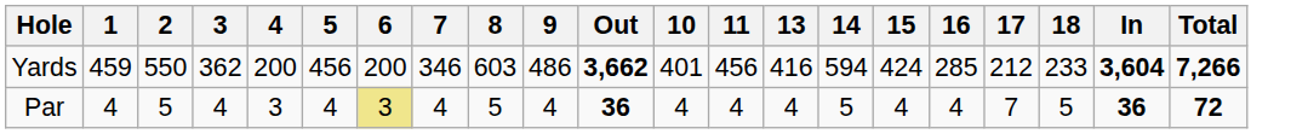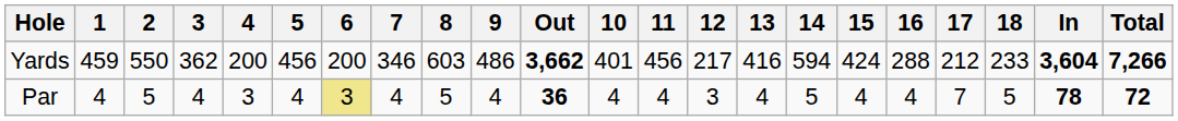+ column: 12 | 217 | 3
Yards | 16: 285 -> 288
Par | In: 36 -> 78
